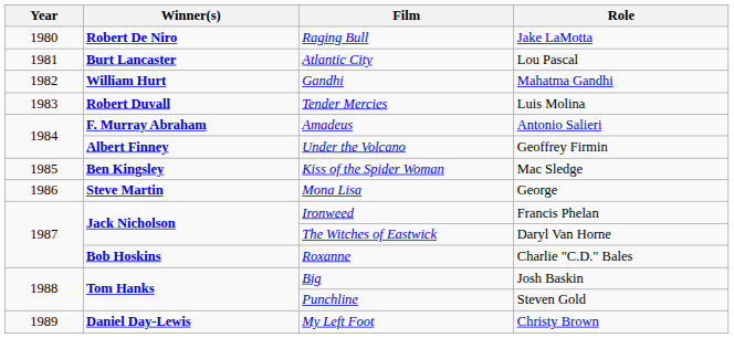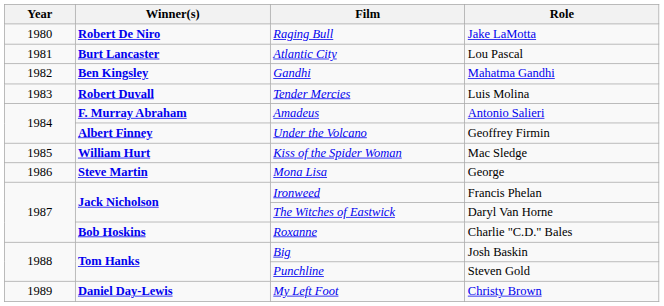Gandhi | Winner(s): William Hurt -> Ben Kingsley
Kiss of the Spider Woman | Winner(s): Ben Kingsley -> William Hurt
